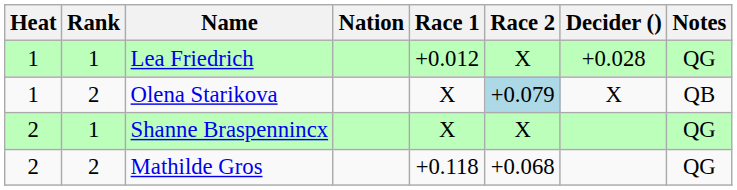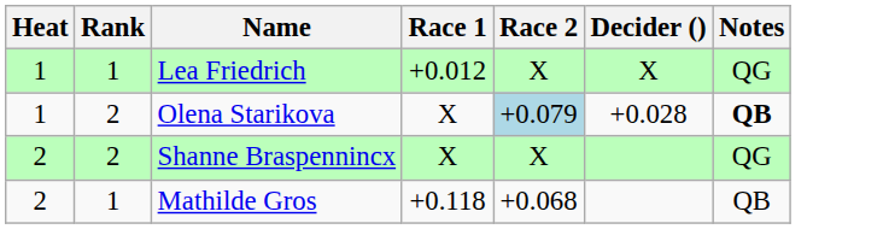- column: Nation
Lea Friedrich | Decider (): +0.028 -> X
Olena Starikova | Decider (): X -> +0.028
Olena Starikova | Notes: normal -> bold
Shanne Braspennincx | Rank: 1 -> 2
Mathilde Gros | Rank: 2 -> 1
Mathilde Gros | Notes: QG -> QB
